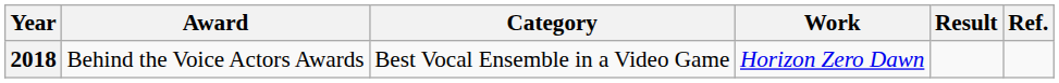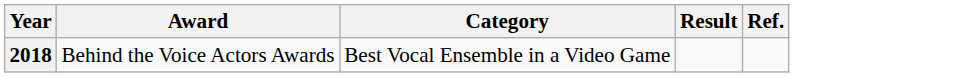- column: Work | Horizon Zero Dawn
